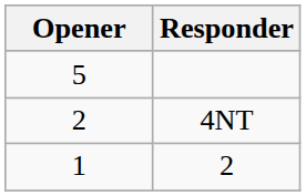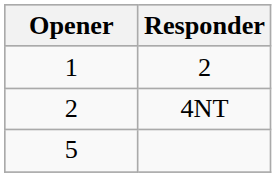rows swapped: 1 <-> 5
